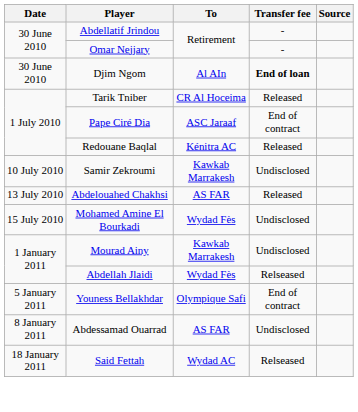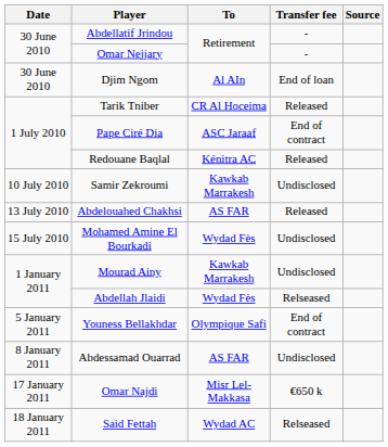Djim Ngom | Transfer fee: bold -> normal
+ row: 17 January 2011 | Omar Najdi | Misr Lel-Makkasa | €650 k
